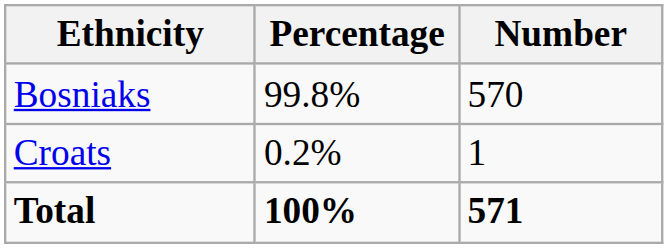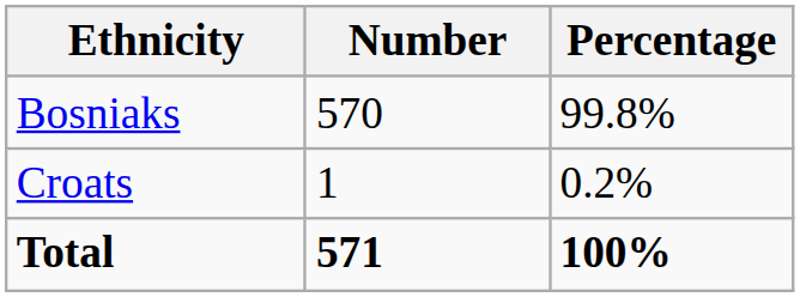columns swapped: Number <-> Percentage
